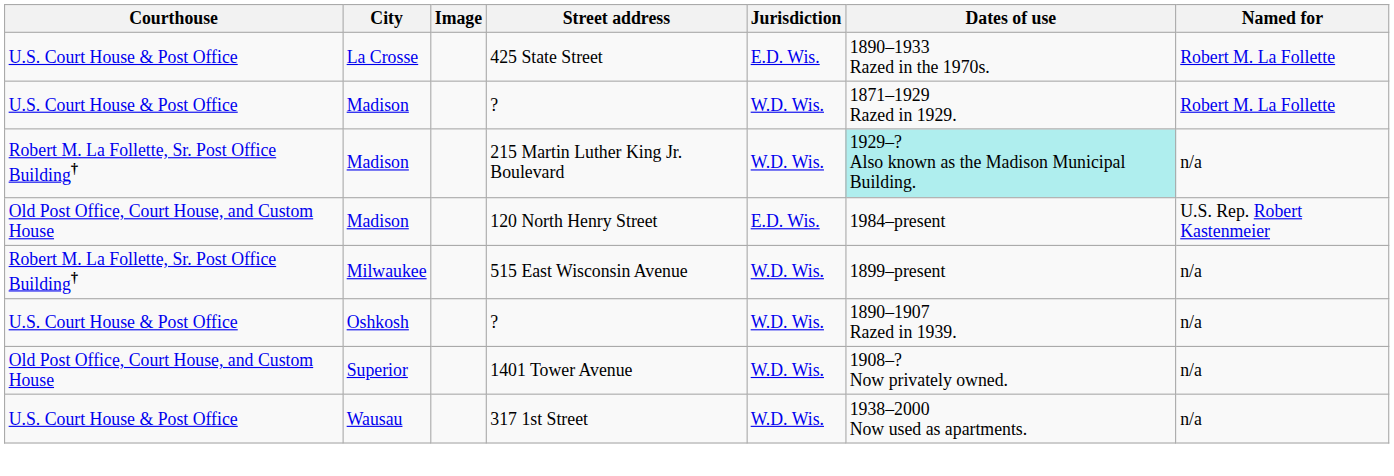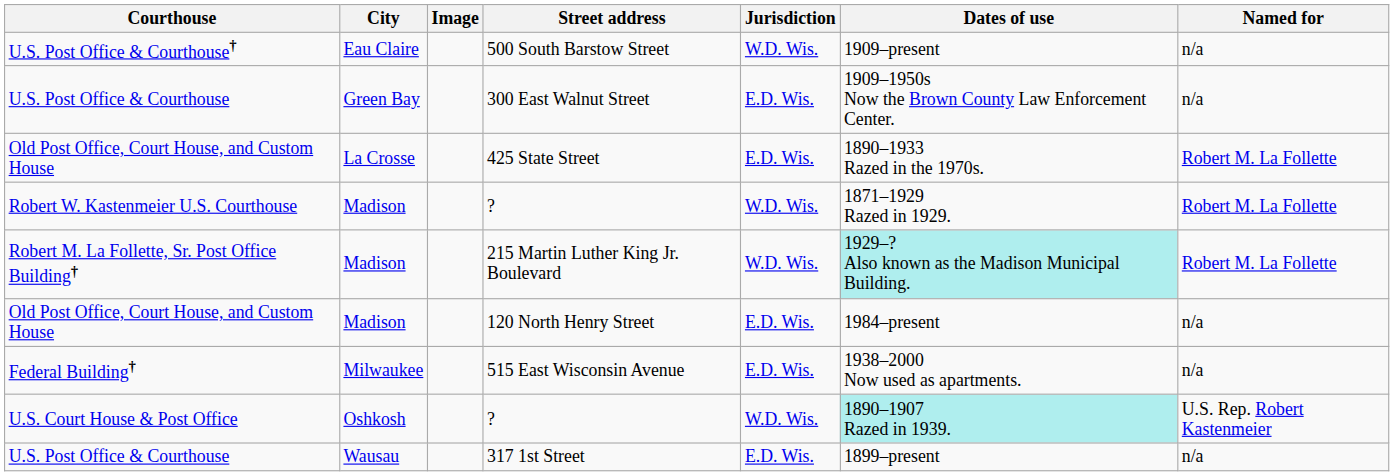+ row: U.S. Post Office & Courthouse† | Eau Claire | 500 South Barstow Street | W.D. Wis. | 1909–present | n/a
+ row: U.S. Post Office & Courthouse | Green Bay | 300 East Walnut Street | E.D. Wis. | 1909–1950s Now the Brown County Law Enforcement Center. | n/a
425 State Street | Courthouse: U.S. Court House & Post Office -> Old Post Office, Court House, and Custom House
Madison / ? | Courthouse: U.S. Court House & Post Office -> Robert W. Kastenmeier U.S. Courthouse
215 Martin Luther King Jr. Boulevard | Named for: n/a -> Robert M. La Follette
120 North Henry Street | Named for: U.S. Rep. Robert Kastenmeier -> n/a
515 East Wisconsin Avenue | Courthouse: Robert M. La Follette, Sr. Post Office Building† -> Federal Building†
515 East Wisconsin Avenue | Jurisdiction: W.D. Wis. -> E.D. Wis.
515 East Wisconsin Avenue | Dates of use: 1899–present -> 1938–2000 Now used as apartments.
Oshkosh / ? | Dates of use: no background -> paleturquoise background
Oshkosh / ? | Named for: n/a -> U.S. Rep. Robert Kastenmeier
- row: Old Post Office, Court House, and Custom House | Superior | 1401 Tower Avenue | W.D. Wis. | 1908–? Now privately owned. | n/a
317 1st Street | Courthouse: U.S. Court House & Post Office -> U.S. Post Office & Courthouse
317 1st Street | Jurisdiction: W.D. Wis. -> E.D. Wis.
317 1st Street | Dates of use: 1938–2000 Now used as apartments. -> 1899–present
